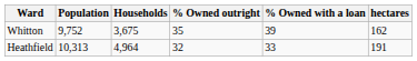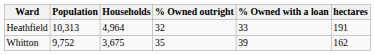rows swapped: Whitton <-> Heathfield
